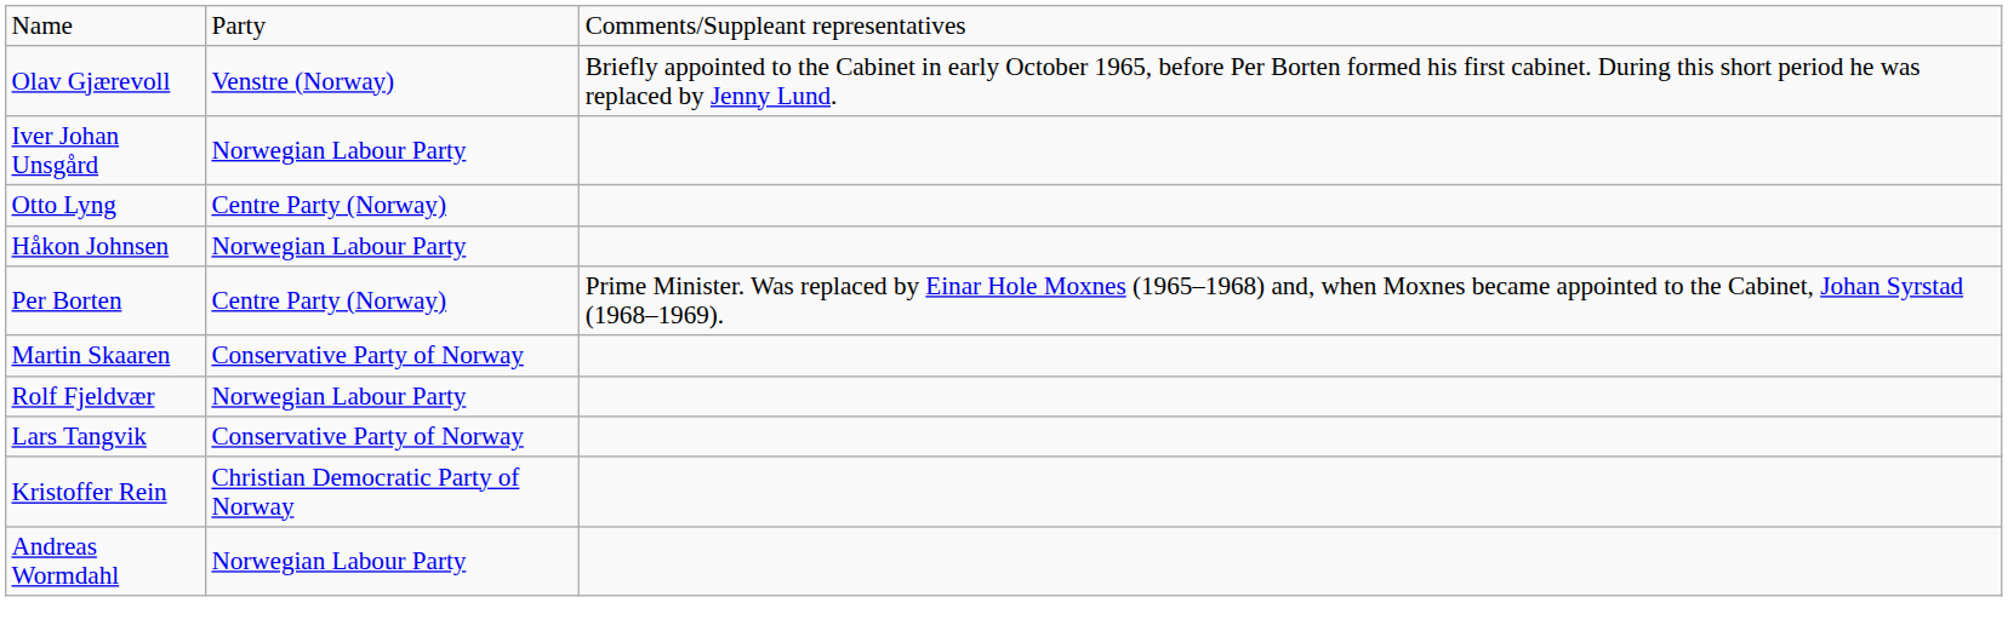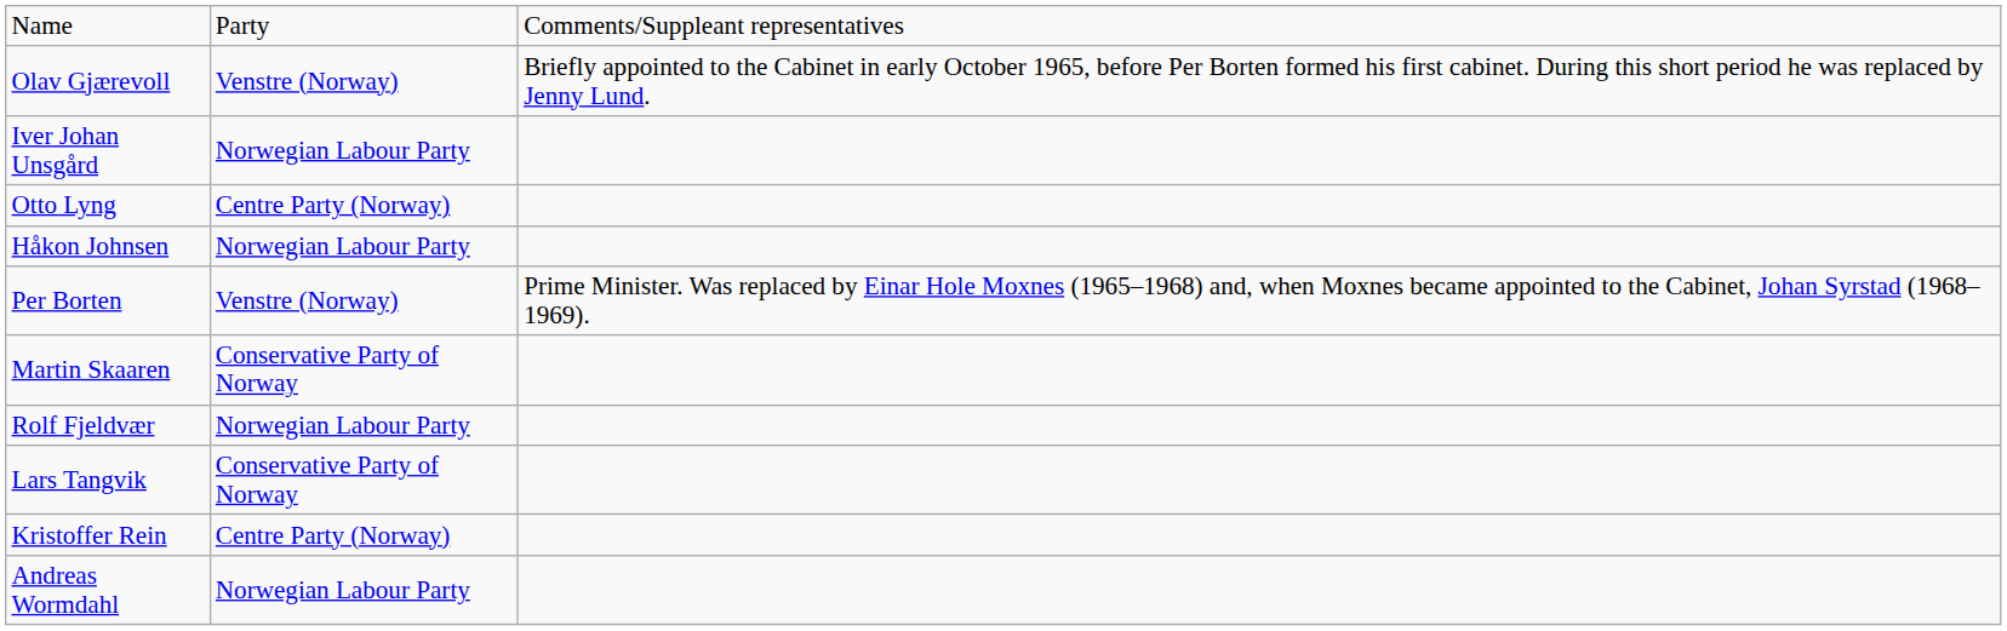Per Borten | column 2: Centre Party (Norway) -> Venstre (Norway)
Kristoffer Rein | column 2: Christian Democratic Party of Norway -> Centre Party (Norway)
